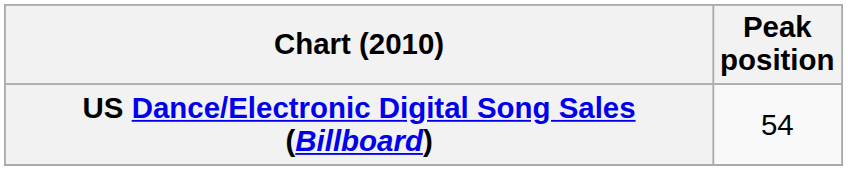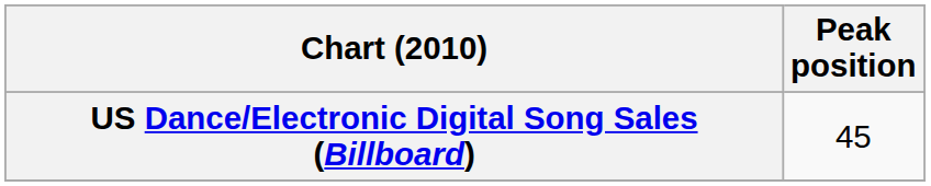US Dance/Electronic Digital Song Sales (Billboard) | Peak position: 54 -> 45
